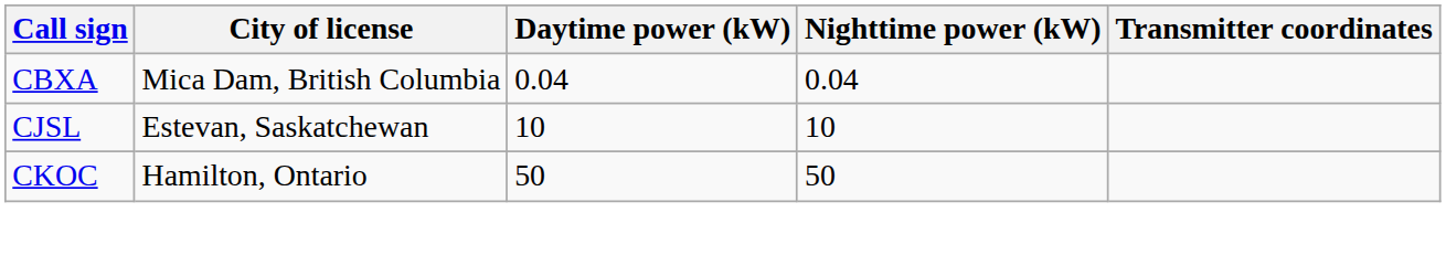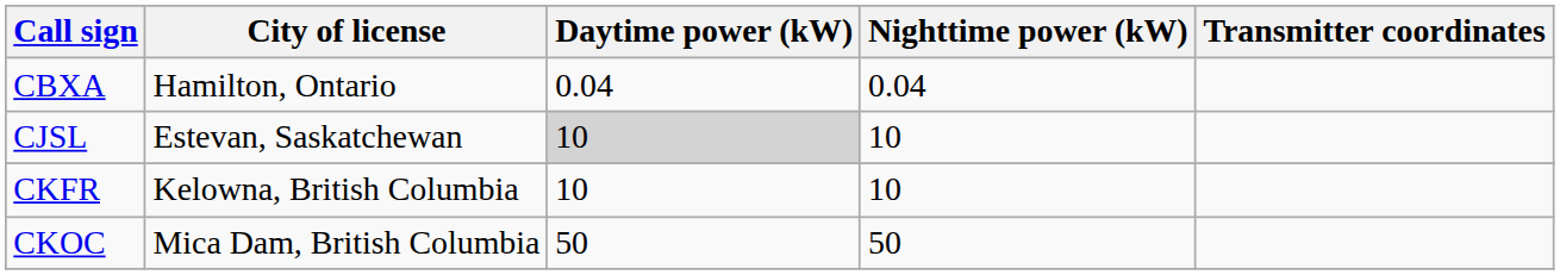CBXA | City of license: Mica Dam, British Columbia -> Hamilton, Ontario
CJSL | Daytime power (kW): no background -> lightgrey background
+ row: CKFR | Kelowna, British Columbia | 10 | 10
CKOC | City of license: Hamilton, Ontario -> Mica Dam, British Columbia
